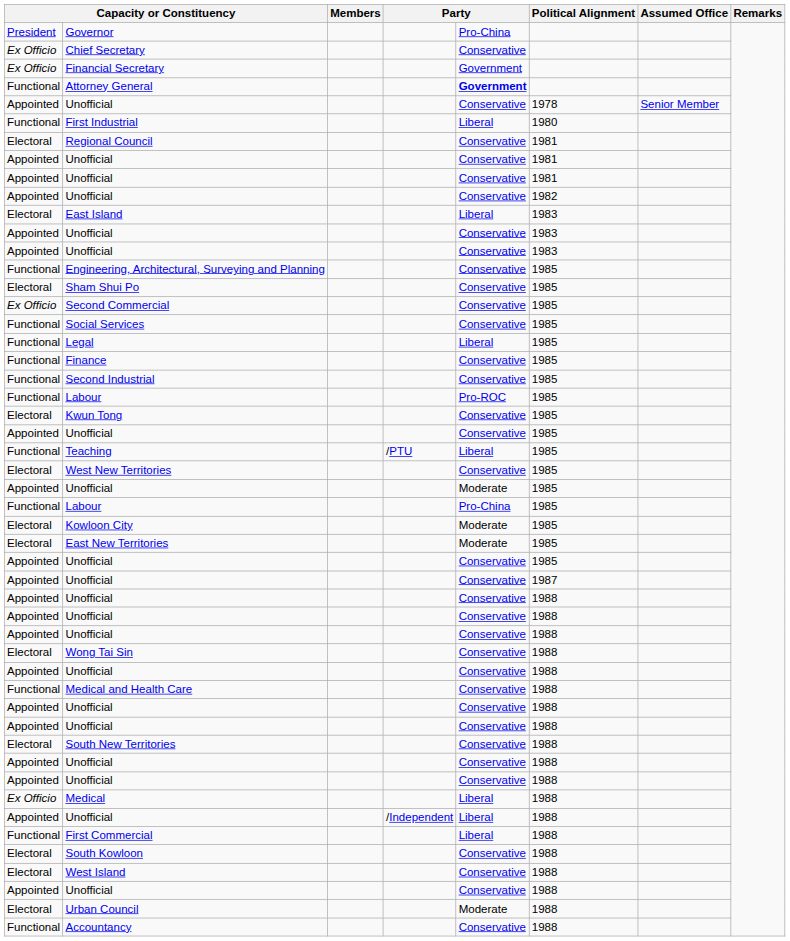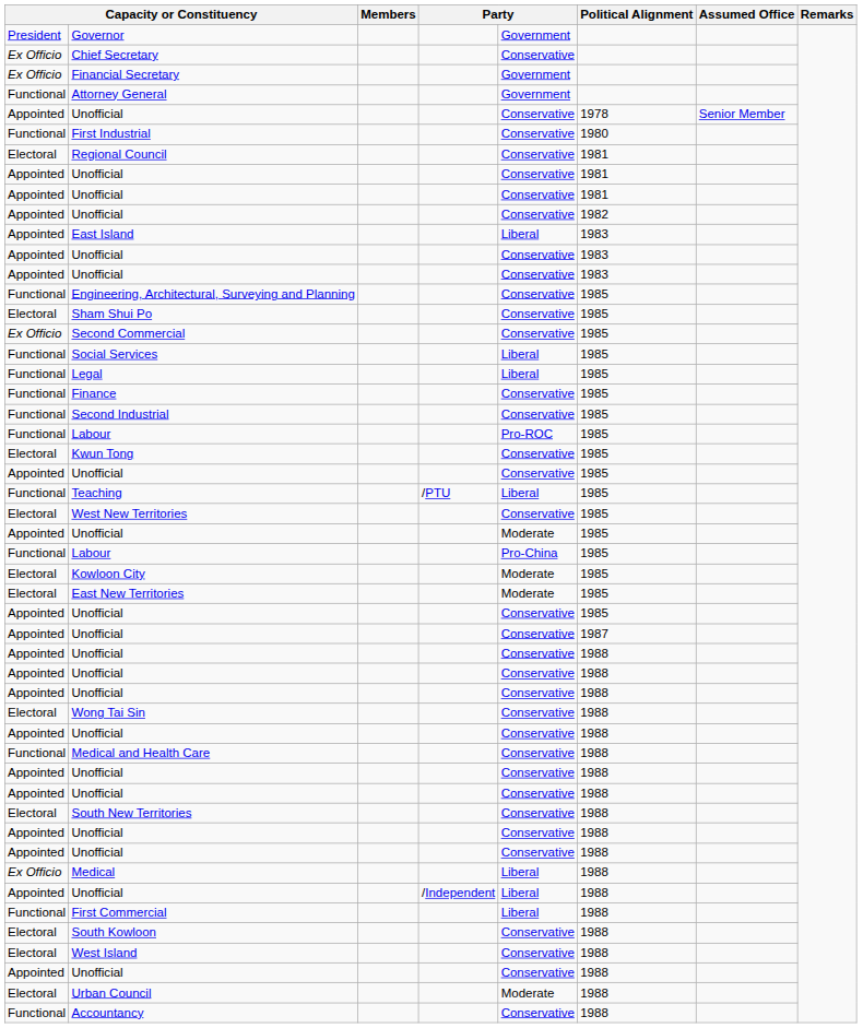Governor | column 5: Pro-China -> Government
Attorney General | column 5: bold -> normal
First Industrial | column 5: Liberal -> Conservative
East Island | column 1: Electoral -> Appointed
Social Services | column 5: Conservative -> Liberal
